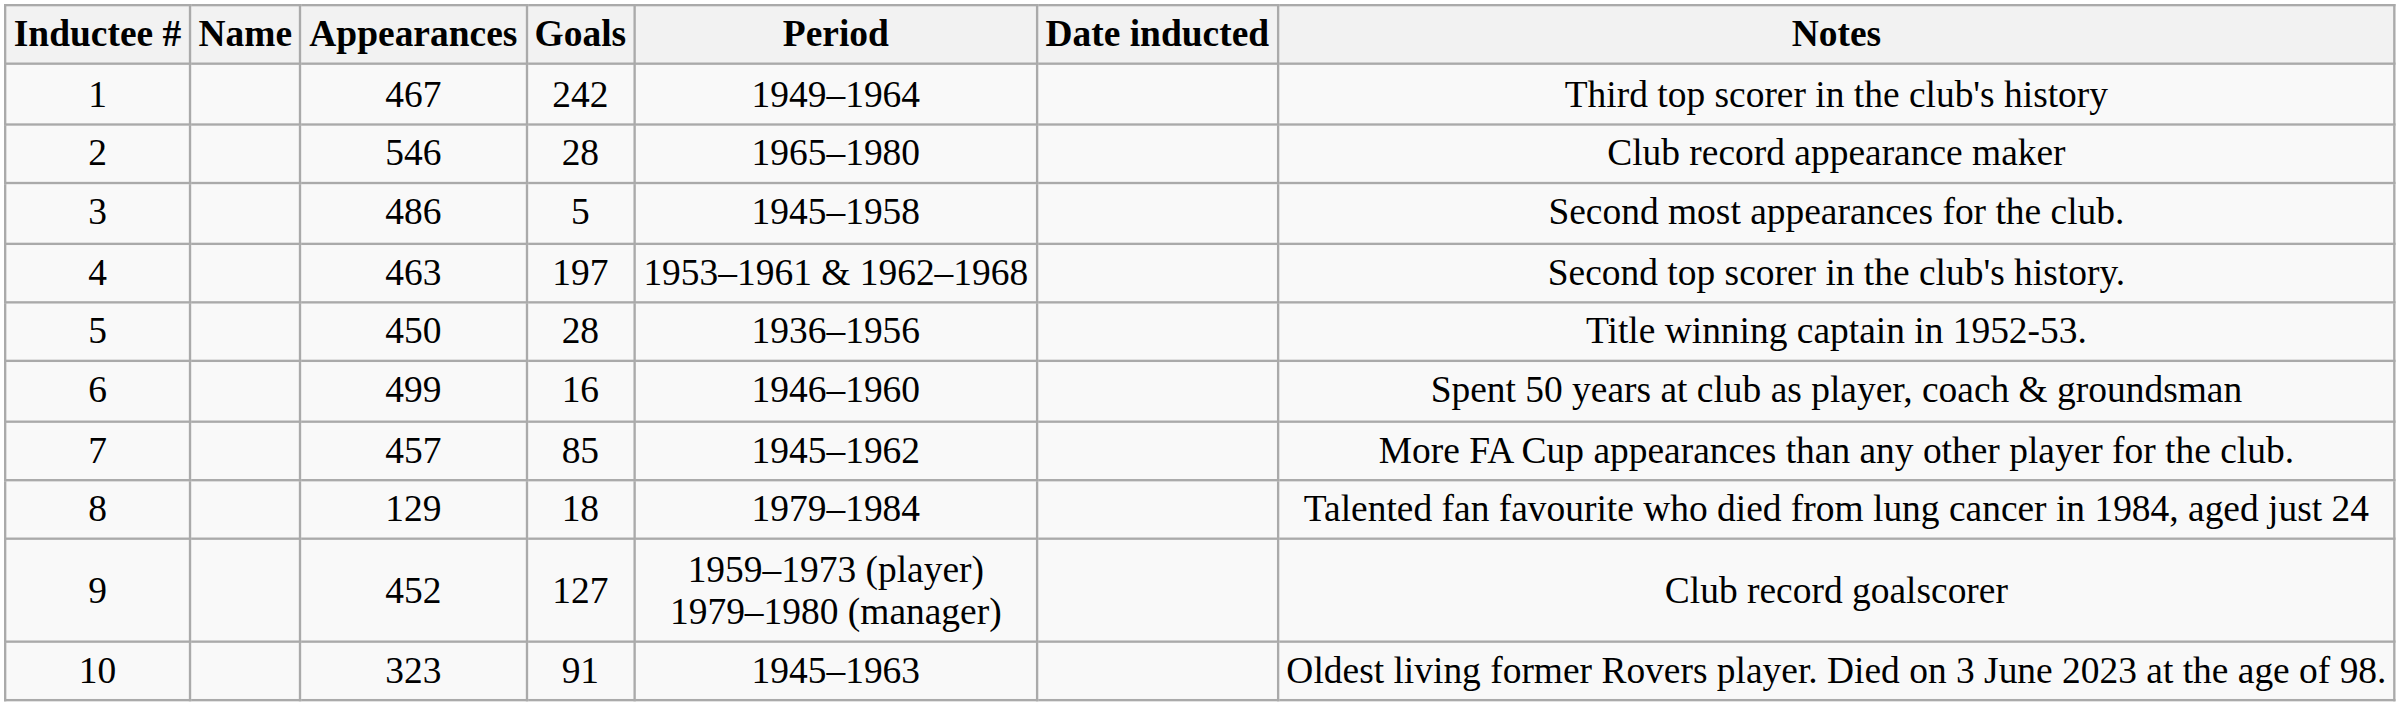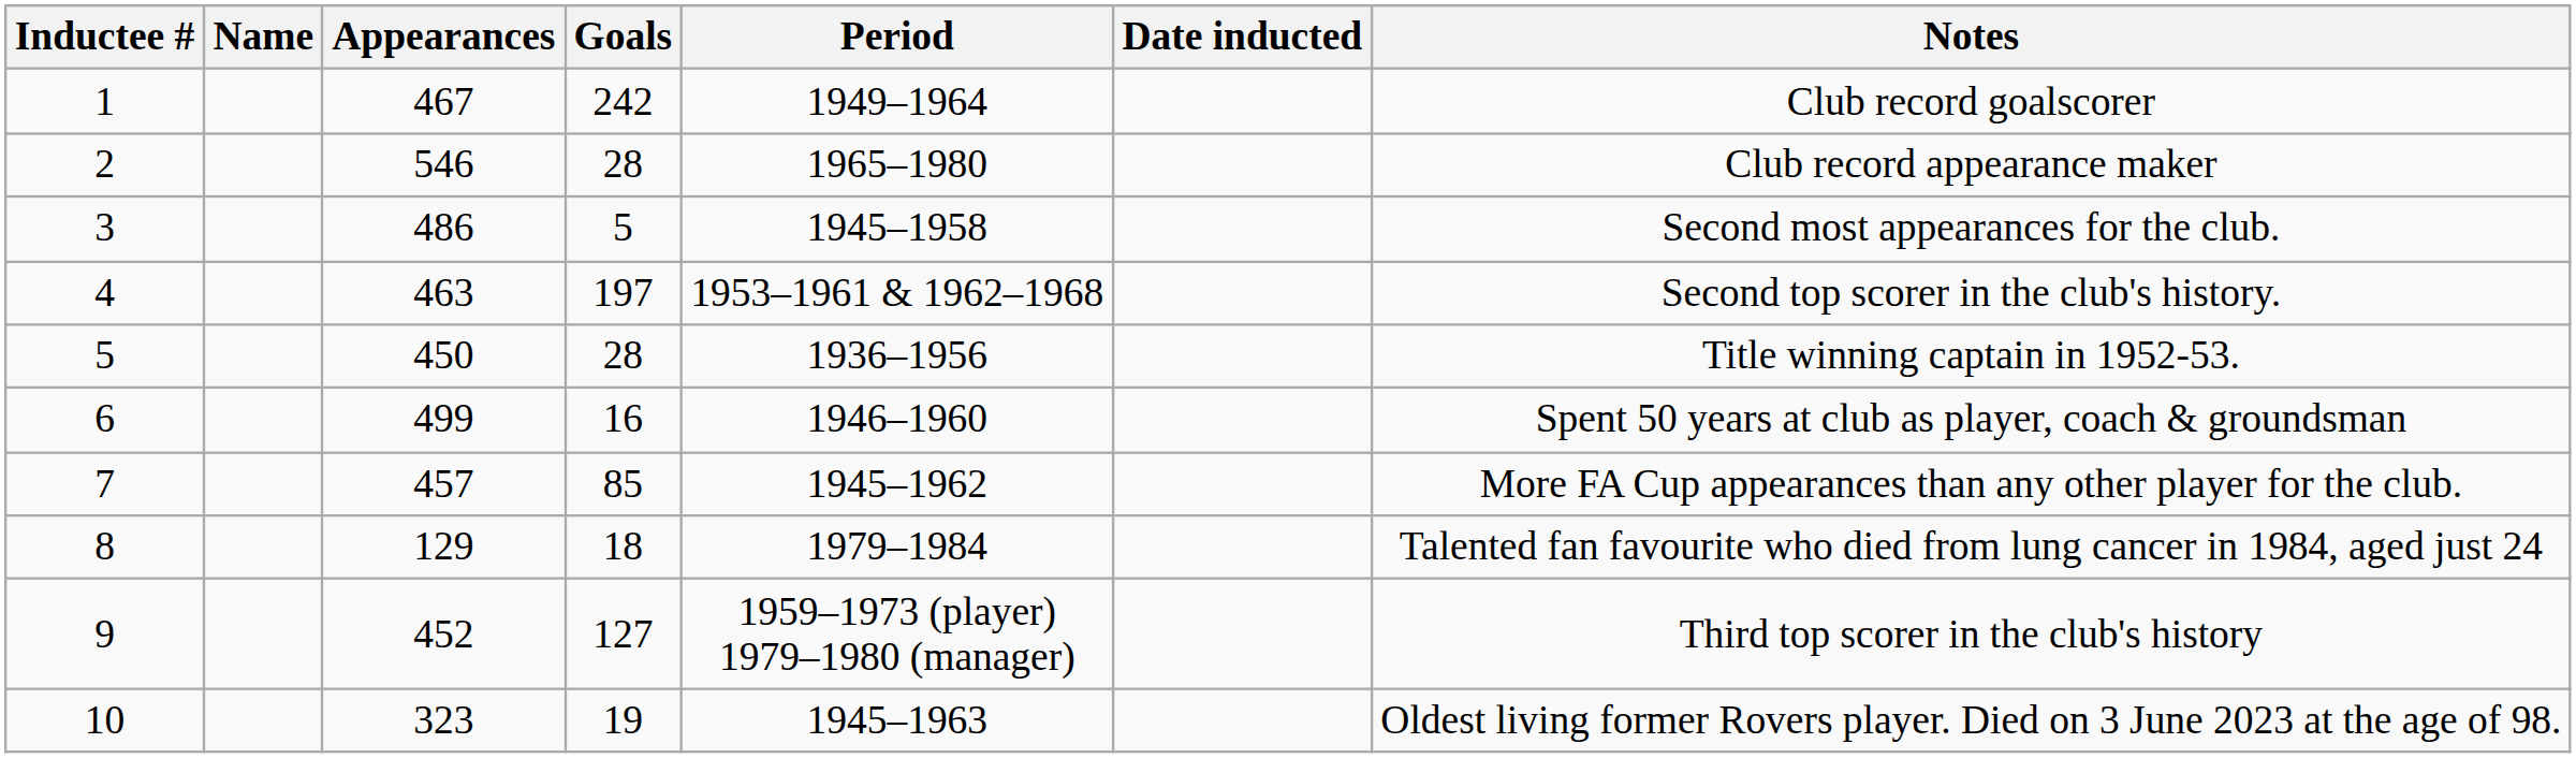1 | Notes: Third top scorer in the club's history -> Club record goalscorer
9 | Notes: Club record goalscorer -> Third top scorer in the club's history
10 | Goals: 91 -> 19
